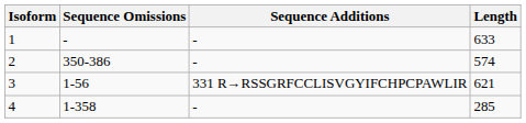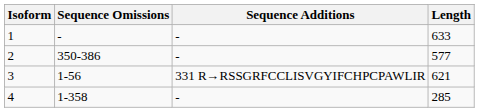2 | Length: 574 -> 577
